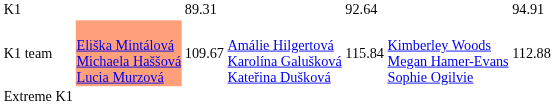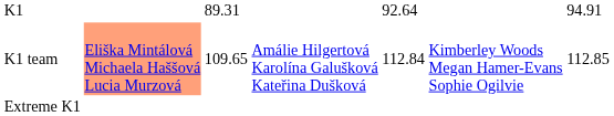K1 team | column 3: 109.67 -> 109.65
K1 team | column 5: 115.84 -> 112.84
K1 team | column 7: 112.88 -> 112.85
